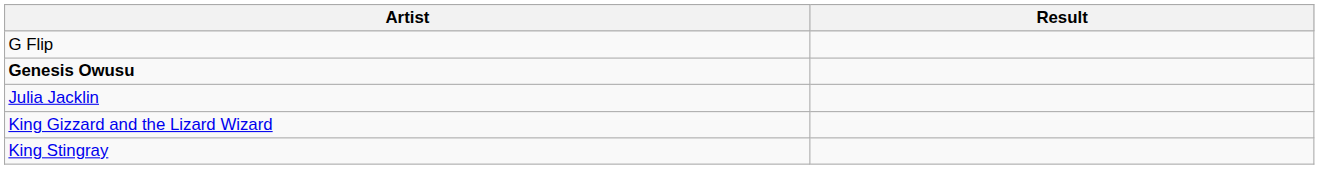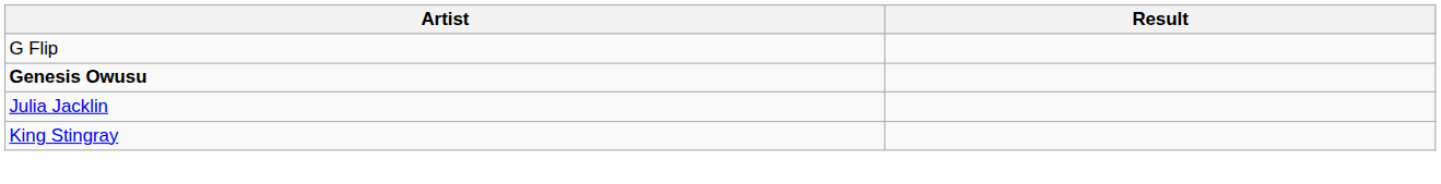- row: King Gizzard and the Lizard Wizard
